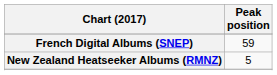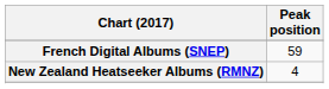New Zealand Heatseeker Albums (RMNZ) | Peak position: 5 -> 4
